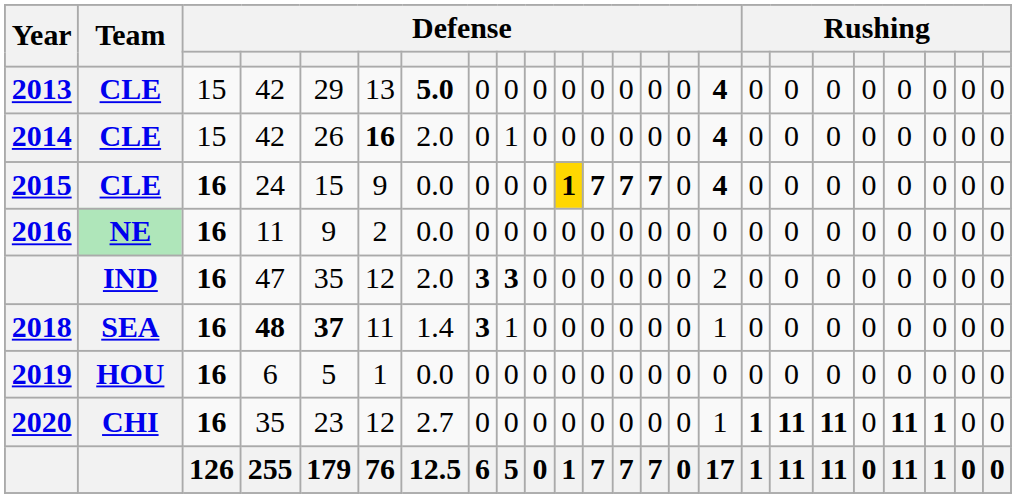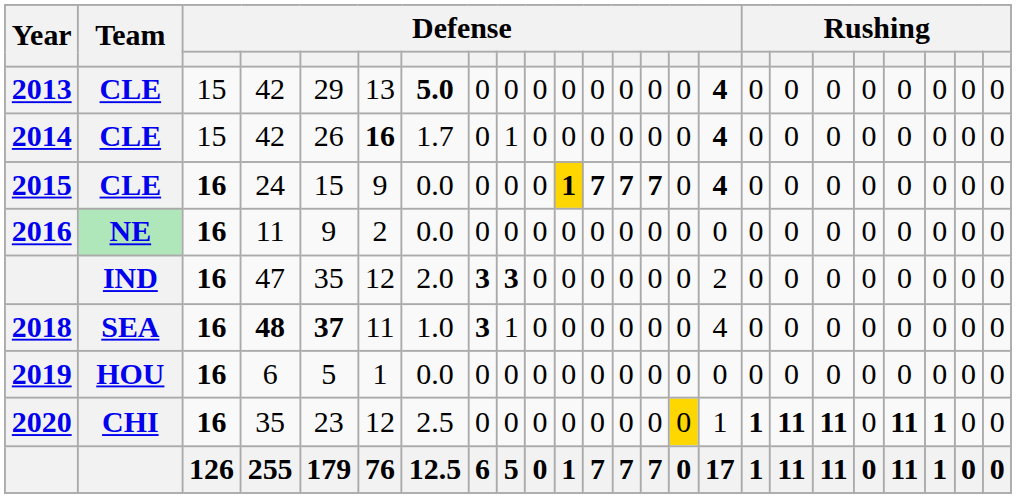2014 | column 7: 2.0 -> 1.7
2018 | column 7: 1.4 -> 1.0
2018 | column 16: 1 -> 4
2020 | column 7: 2.7 -> 2.5
2020 | column 15: no background -> gold background
